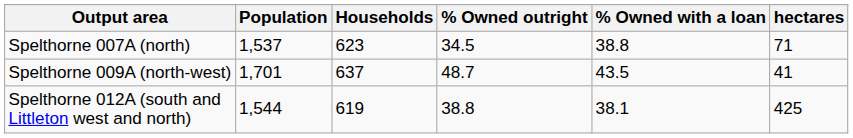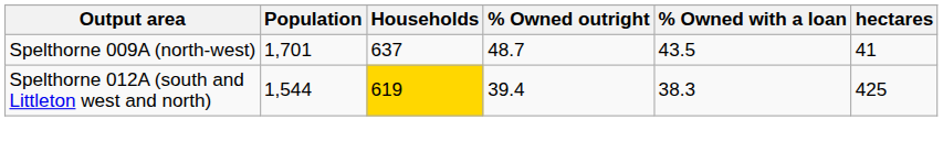- row: Spelthorne 007A (north) | 1,537 | 623 | 34.5 | 38.8 | 71
Spelthorne 012A (south and Littleton west and north) | Households: no background -> gold background
Spelthorne 012A (south and Littleton west and north) | % Owned outright: 38.8 -> 39.4
Spelthorne 012A (south and Littleton west and north) | % Owned with a loan: 38.1 -> 38.3
